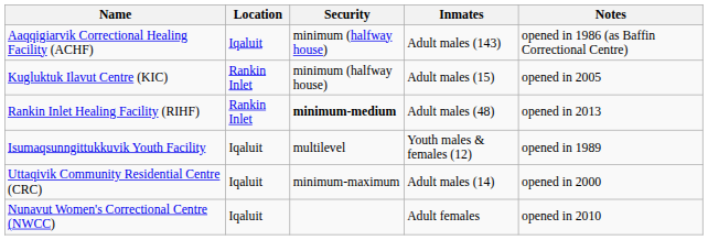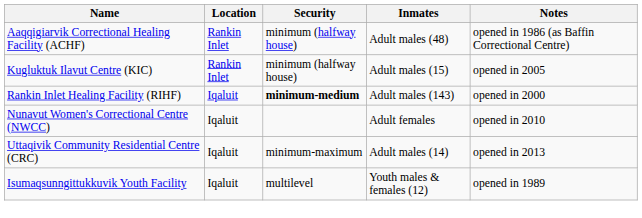Aaqqigiarvik Correctional Healing Facility (ACHF) | Location: Iqaluit -> Rankin Inlet
Aaqqigiarvik Correctional Healing Facility (ACHF) | Inmates: Adult males (143) -> Adult males (48)
Rankin Inlet Healing Facility (RIHF) | Location: Rankin Inlet -> Iqaluit
Rankin Inlet Healing Facility (RIHF) | Inmates: Adult males (48) -> Adult males (143)
Rankin Inlet Healing Facility (RIHF) | Notes: opened in 2013 -> opened in 2000
rows swapped: Nunavut Women's Correctional Centre (NWCC) <-> Isumaqsunngittukkuvik Youth Facility
Uttaqivik Community Residential Centre (CRC) | Notes: opened in 2000 -> opened in 2013
